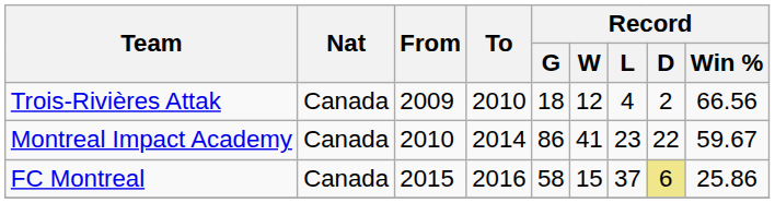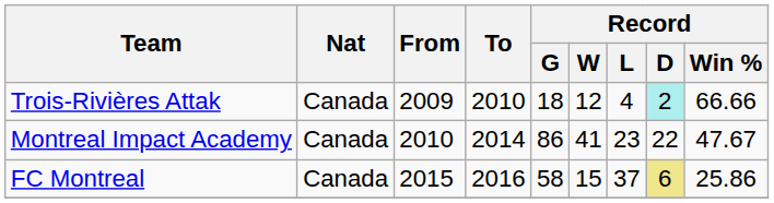Trois-Rivières Attak | Record / D: no background -> paleturquoise background
Trois-Rivières Attak | Record / Win %: 66.56 -> 66.66
Montreal Impact Academy | Record / Win %: 59.67 -> 47.67
